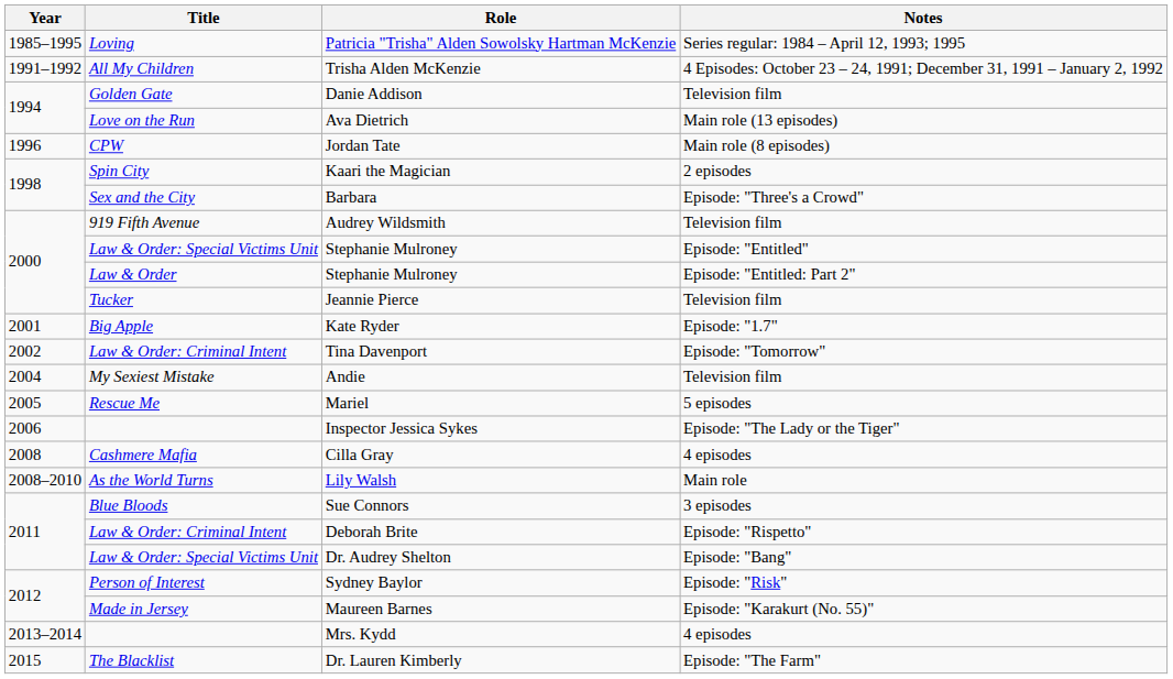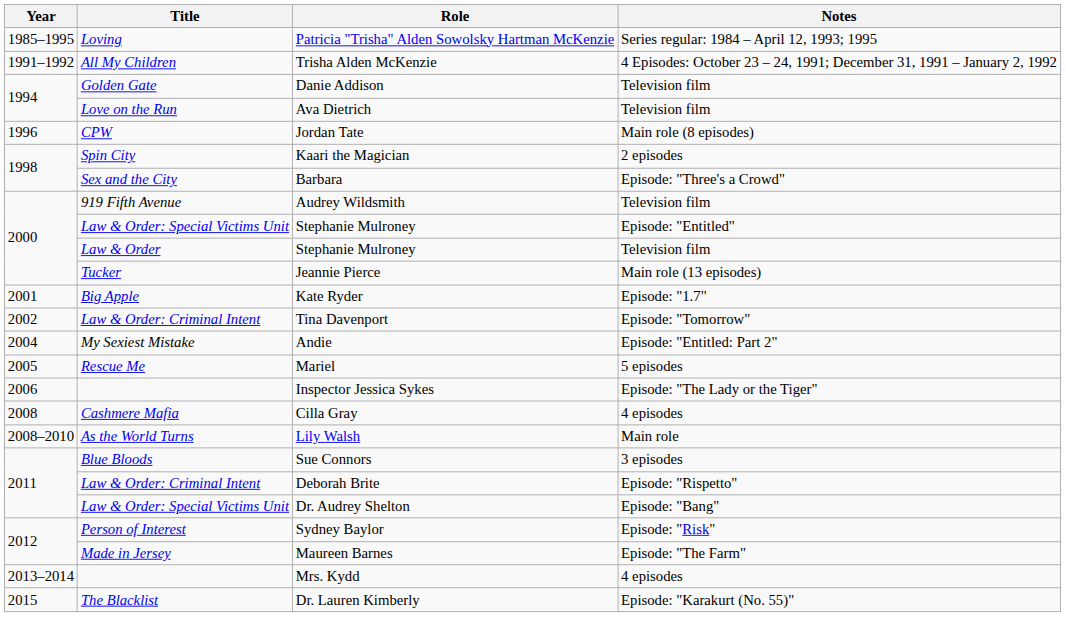Ava Dietrich | Notes: Main role (13 episodes) -> Television film
Law & Order / Stephanie Mulroney | Notes: Episode: "Entitled: Part 2" -> Television film
Jeannie Pierce | Notes: Television film -> Main role (13 episodes)
Andie | Notes: Television film -> Episode: "Entitled: Part 2"
Maureen Barnes | Notes: Episode: "Karakurt (No. 55)" -> Episode: "The Farm"
Dr. Lauren Kimberly | Notes: Episode: "The Farm" -> Episode: "Karakurt (No. 55)"
